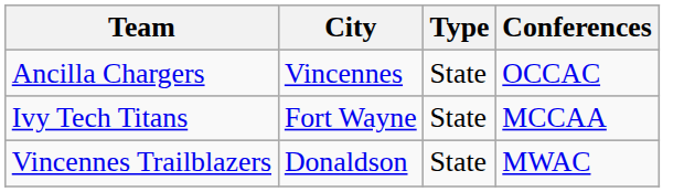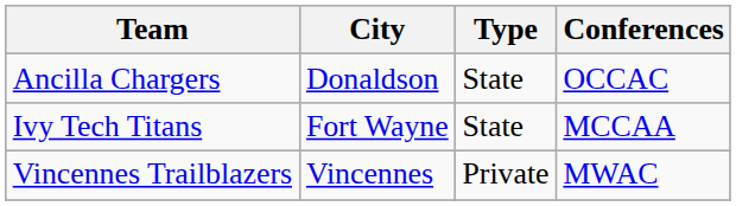Ancilla Chargers | City: Vincennes -> Donaldson
Vincennes Trailblazers | City: Donaldson -> Vincennes
Vincennes Trailblazers | Type: State -> Private
